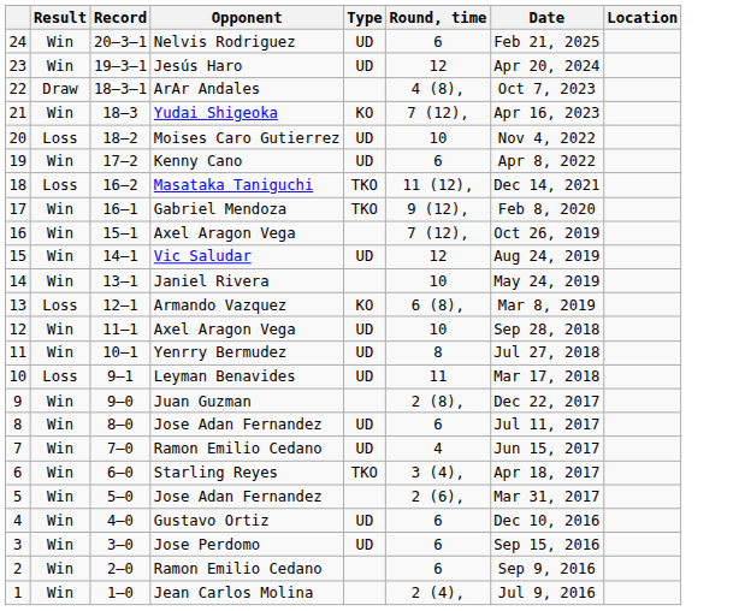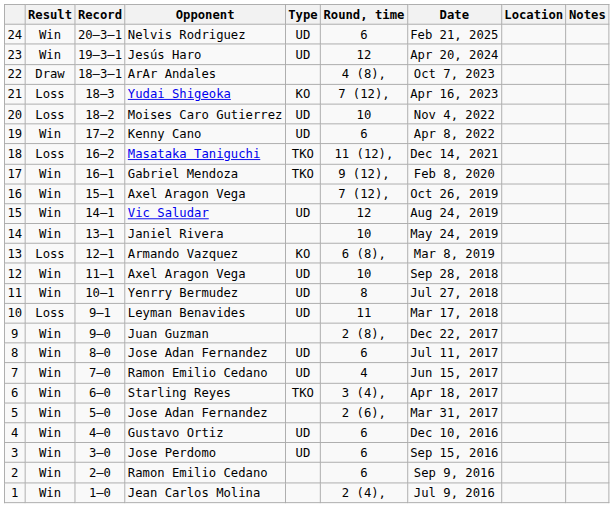+ column: Notes
21 | Result: Win -> Loss
